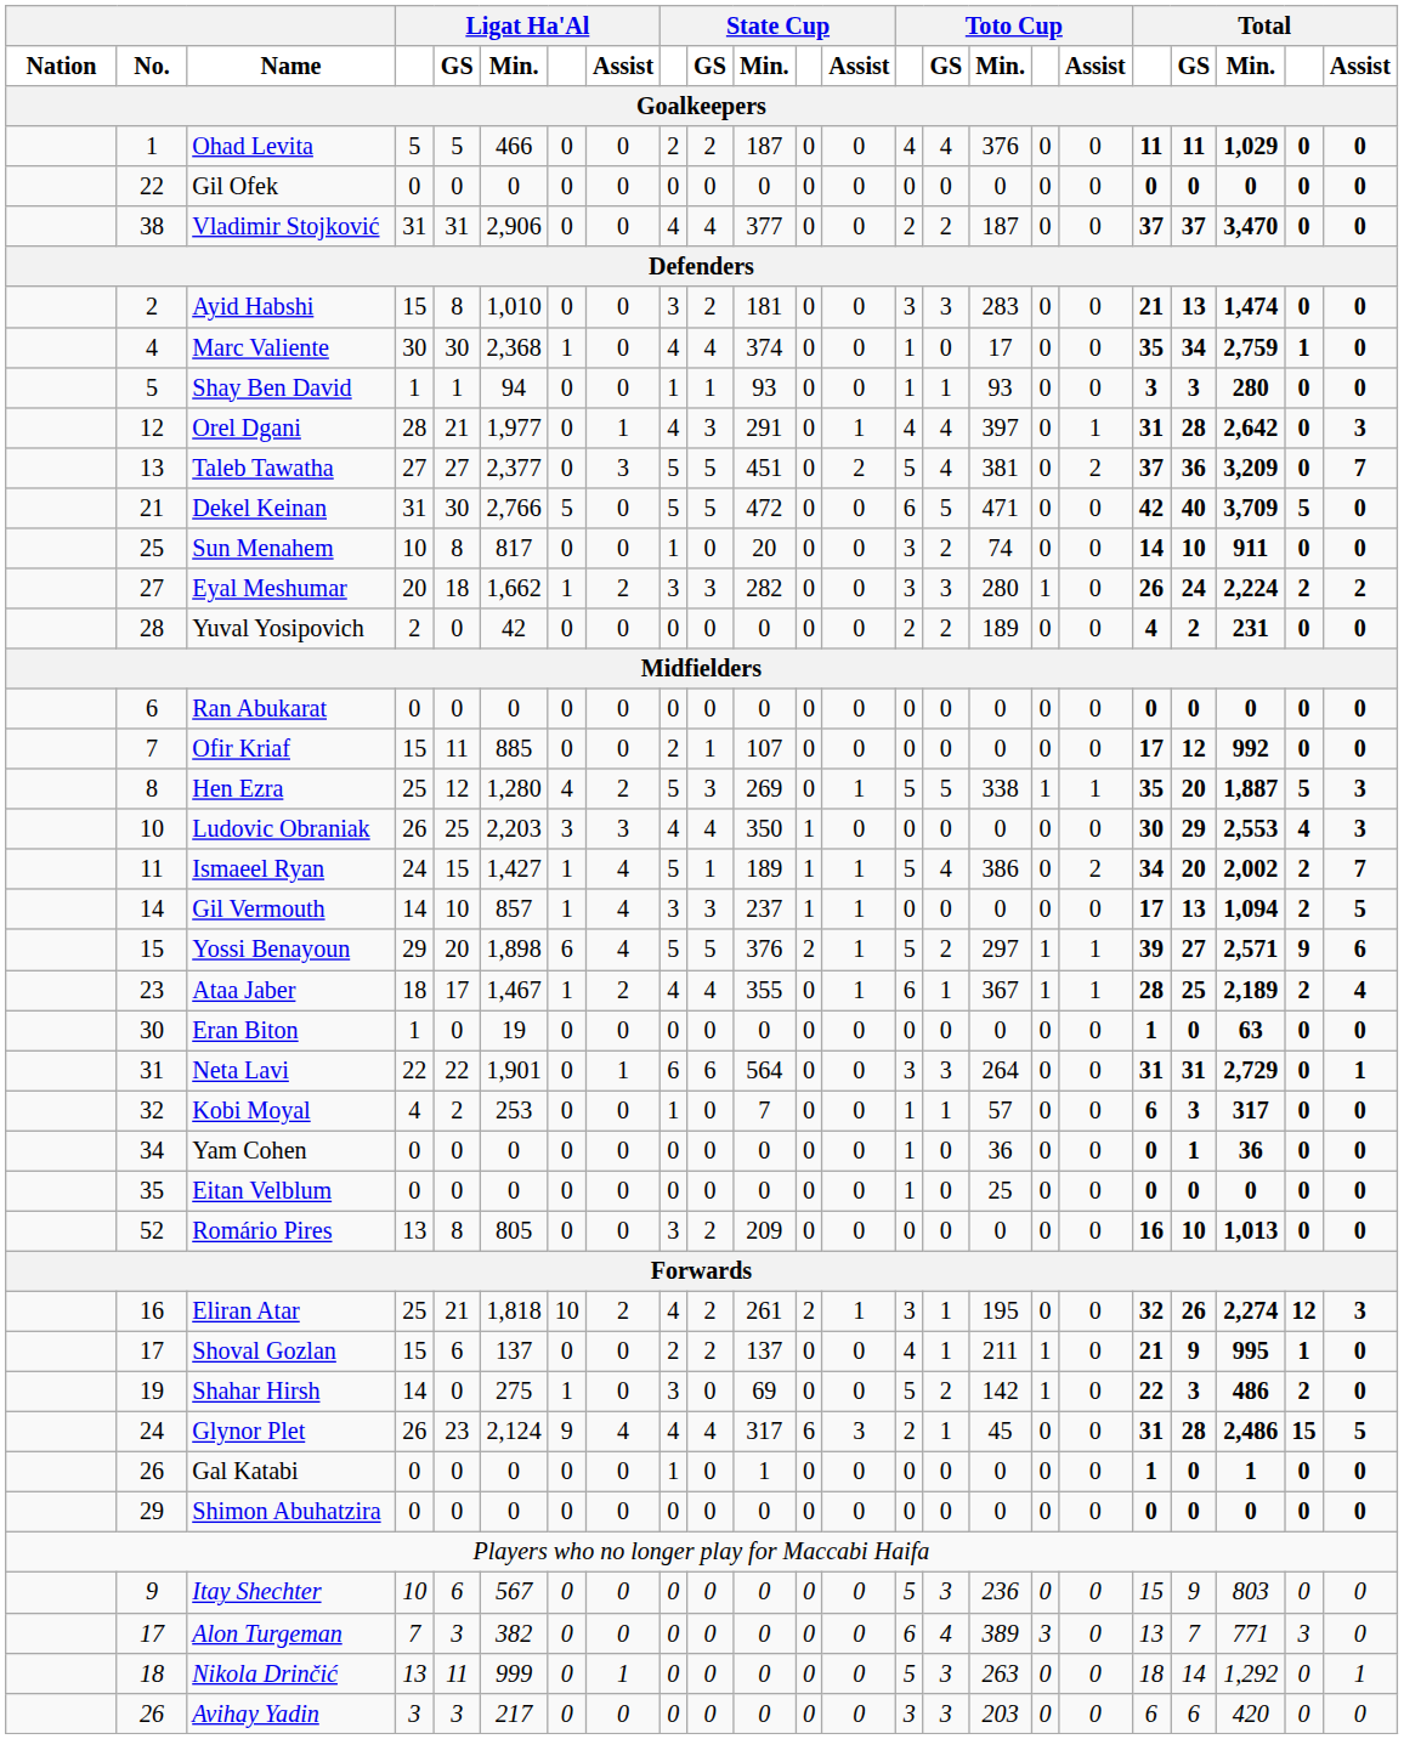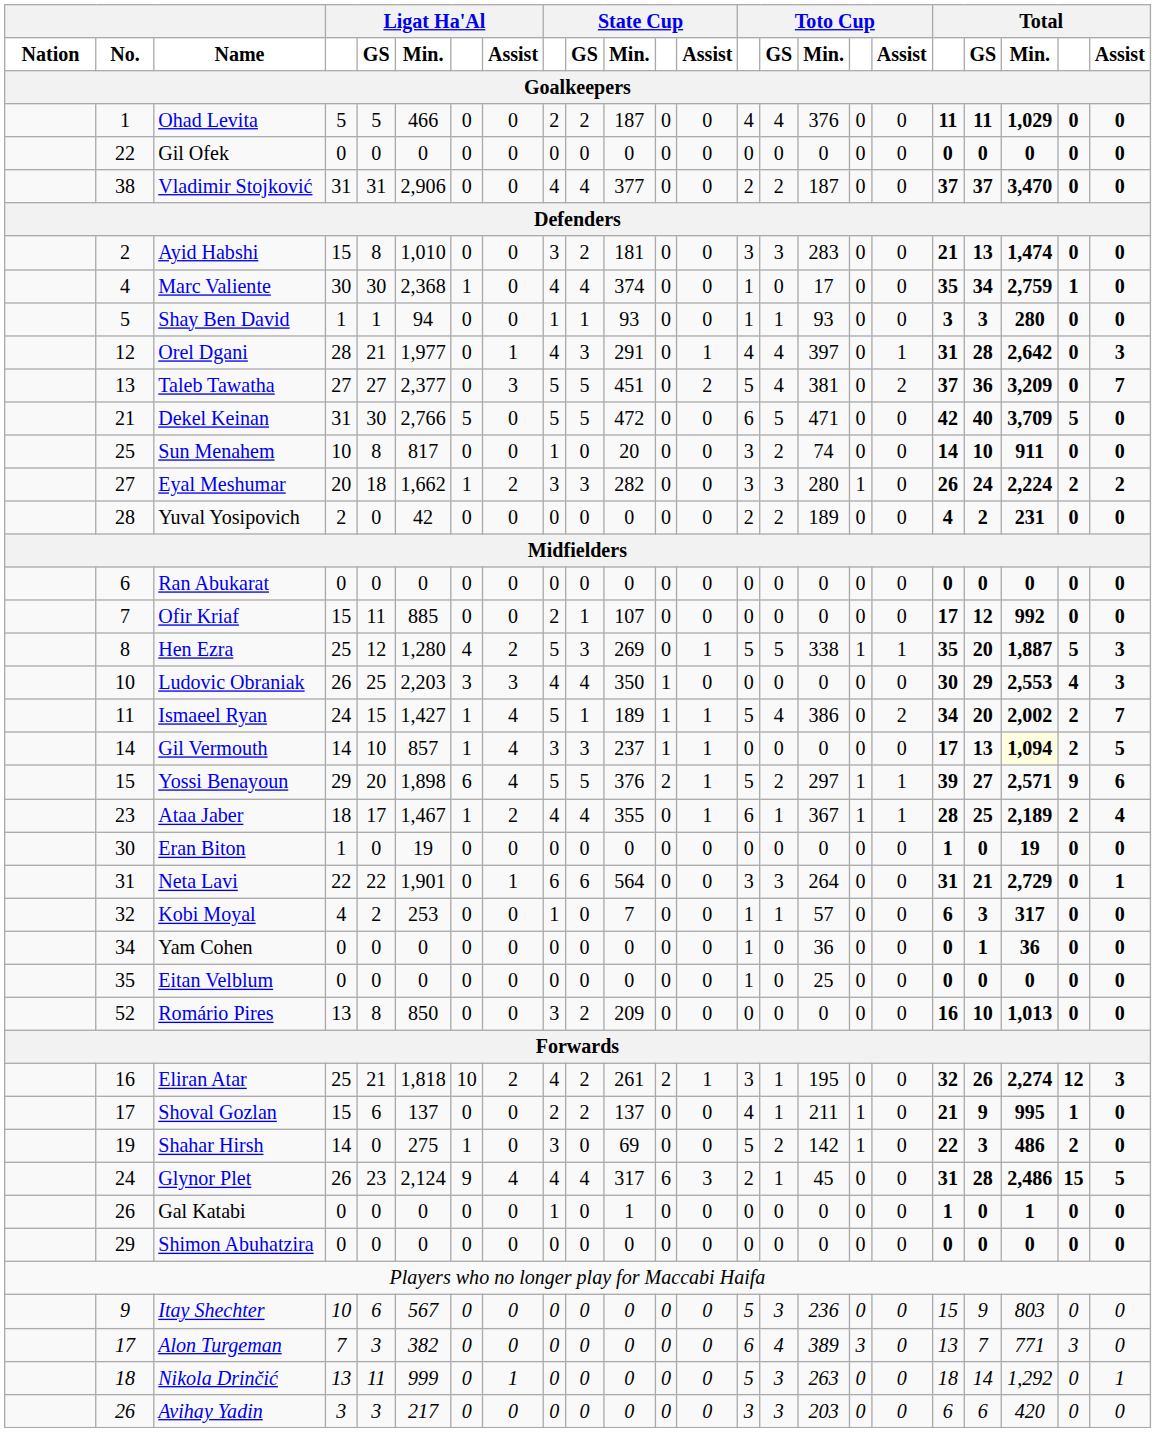Gil Vermouth | Total / Min.: no background -> lightyellow background
Eran Biton | Total / Min.: 63 -> 19
Neta Lavi | Total / GS: 31 -> 21
Romário Pires | Ligat Ha'Al / Min.: 805 -> 850
